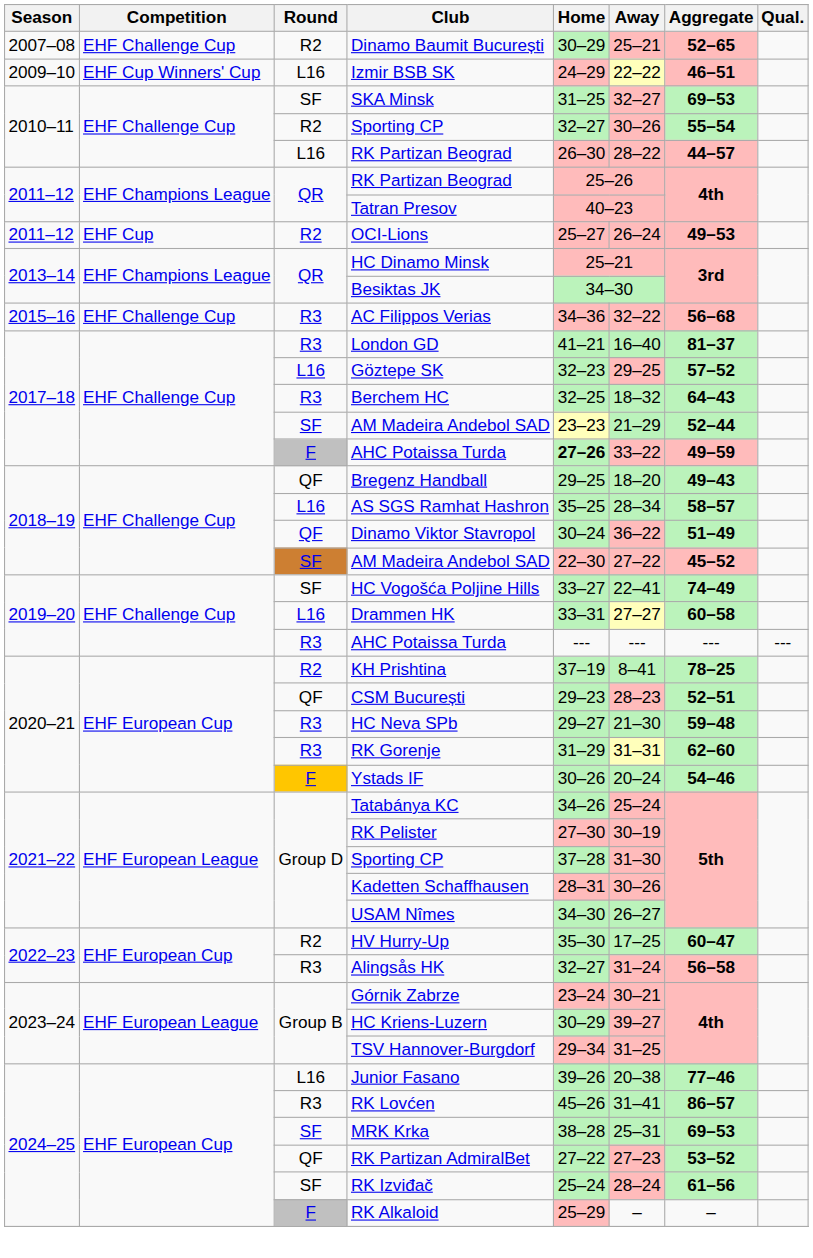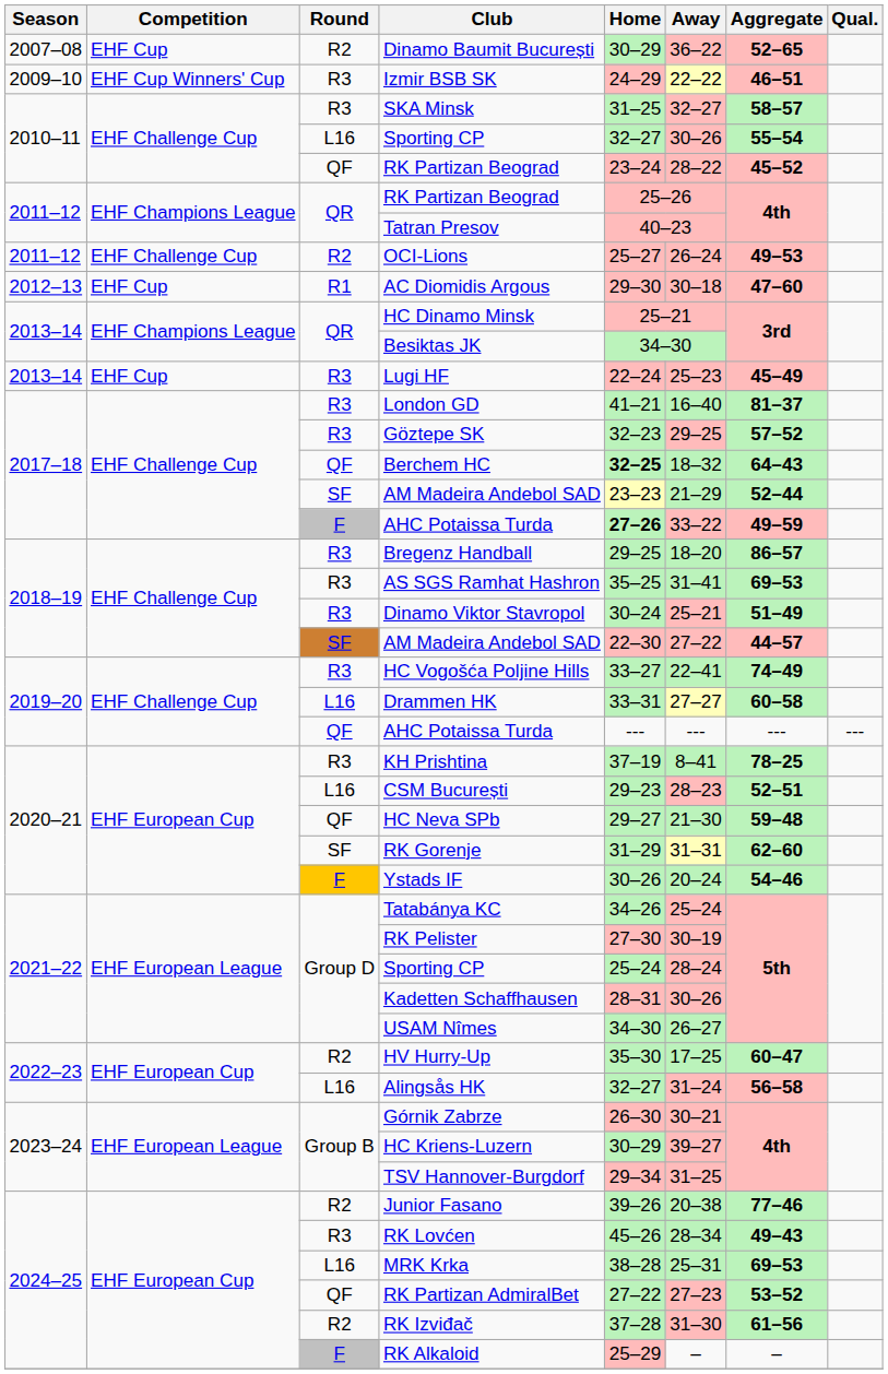Dinamo Baumit București | Competition: EHF Challenge Cup -> EHF Cup
Dinamo Baumit București | Away: 25–21 -> 36–22
Izmir BSB SK | Round: L16 -> R3
SKA Minsk | Round: SF -> R3
SKA Minsk | Aggregate: 69–53 -> 58–57
2010–11 / Sporting CP | Round: R2 -> L16
2010–11 / RK Partizan Beograd | Round: L16 -> QF
2010–11 / RK Partizan Beograd | Home: 26–30 -> 23–24
2010–11 / RK Partizan Beograd | Aggregate: 44–57 -> 45–52
OCI-Lions | Competition: EHF Cup -> EHF Challenge Cup
+ row: 2012–13 | EHF Cup | R1 | AC Diomidis Argous | 29–30 | 30–18 | 47–60
+ row: 2013–14 | EHF Cup | R3 | Lugi HF | 22–24 | 25–23 | 45–49
- row: 2015–16 | EHF Challenge Cup | R3 | AC Filippos Verias | 34–36 | 32–22 | 56–68
Göztepe SK | Round: L16 -> R3
Berchem HC | Round: R3 -> QF
Berchem HC | Home: normal -> bold
Bregenz Handball | Round: QF -> R3
Bregenz Handball | Aggregate: 49–43 -> 86–57
AS SGS Ramhat Hashron | Round: L16 -> R3
AS SGS Ramhat Hashron | Away: 28–34 -> 31–41
AS SGS Ramhat Hashron | Aggregate: 58–57 -> 69–53
Dinamo Viktor Stavropol | Round: QF -> R3
Dinamo Viktor Stavropol | Away: 36–22 -> 25–21
2018–19 / AM Madeira Andebol SAD | Aggregate: 45–52 -> 44–57
HC Vogošća Poljine Hills | Round: SF -> R3
2019–20 / AHC Potaissa Turda | Round: R3 -> QF
KH Prishtina | Round: R2 -> R3
CSM București | Round: QF -> L16
HC Neva SPb | Round: R3 -> QF
RK Gorenje | Round: R3 -> SF
2021–22 / Sporting CP | Home: 37–28 -> 25–24
2021–22 / Sporting CP | Away: 31–30 -> 28–24
Alingsås HK | Round: R3 -> L16
Górnik Zabrze | Home: 23–24 -> 26–30
Junior Fasano | Round: L16 -> R2
RK Lovćen | Away: 31–41 -> 28–34
RK Lovćen | Aggregate: 86–57 -> 49–43
MRK Krka | Round: SF -> L16
RK Izviđač | Round: SF -> R2
RK Izviđač | Home: 25–24 -> 37–28
RK Izviđač | Away: 28–24 -> 31–30
